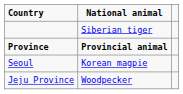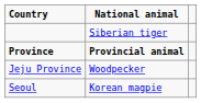rows swapped: Jeju Province <-> Seoul
